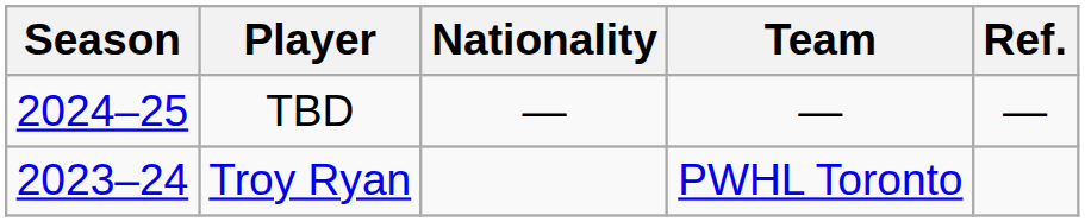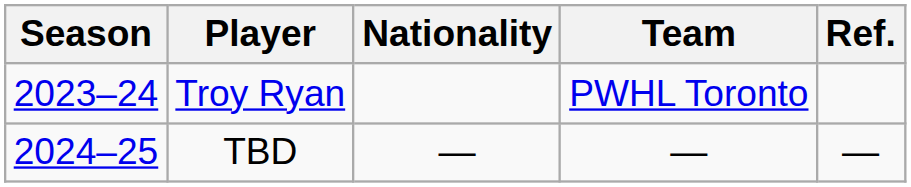rows swapped: Troy Ryan <-> TBD
